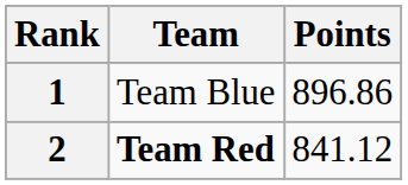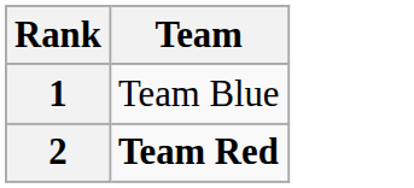- column: Points | 896.86 | 841.12
